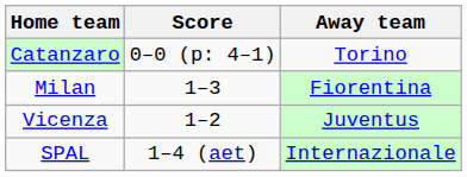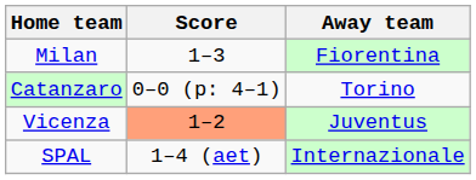rows swapped: Milan <-> Catanzaro
Vicenza | Score: no background -> lightsalmon background
